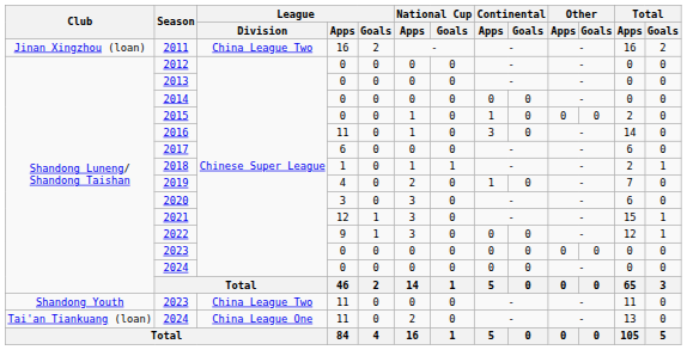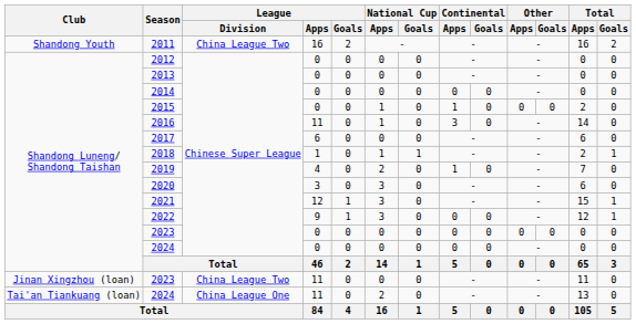2011 | Club: Jinan Xingzhou (loan) -> Shandong Youth
2023 / 11 | Club: Shandong Youth -> Jinan Xingzhou (loan)
